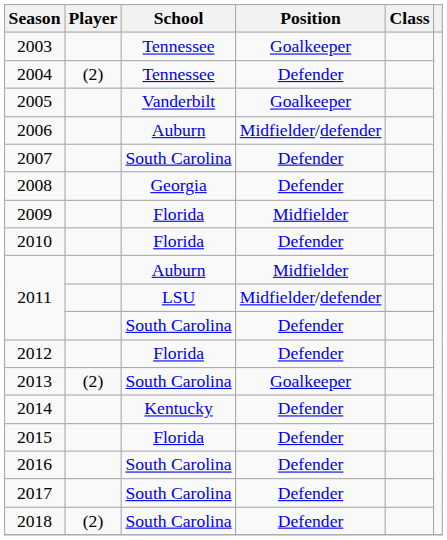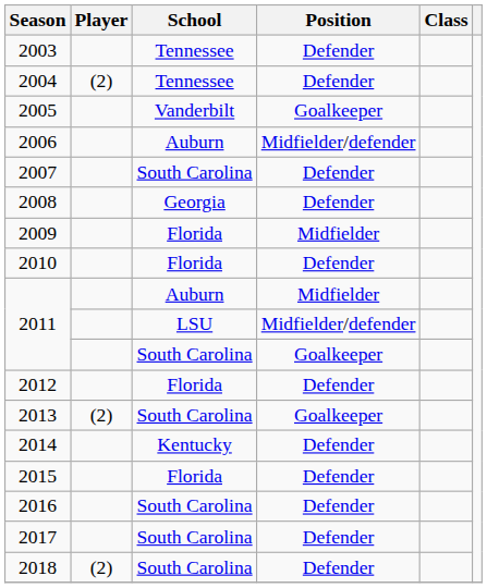2003 | Position: Goalkeeper -> Defender
2011 / South Carolina | Position: Defender -> Goalkeeper
